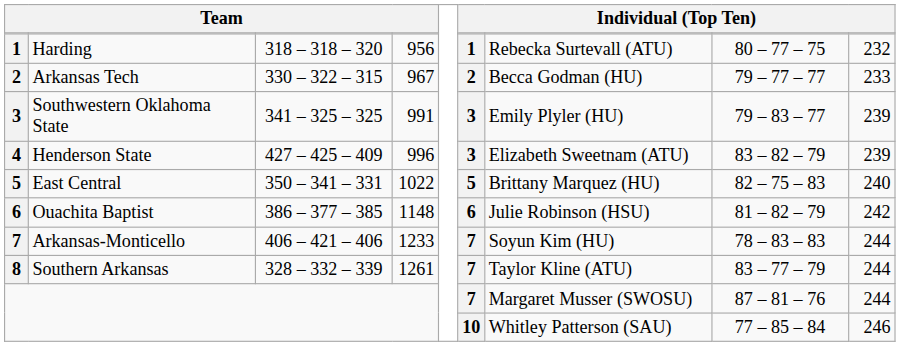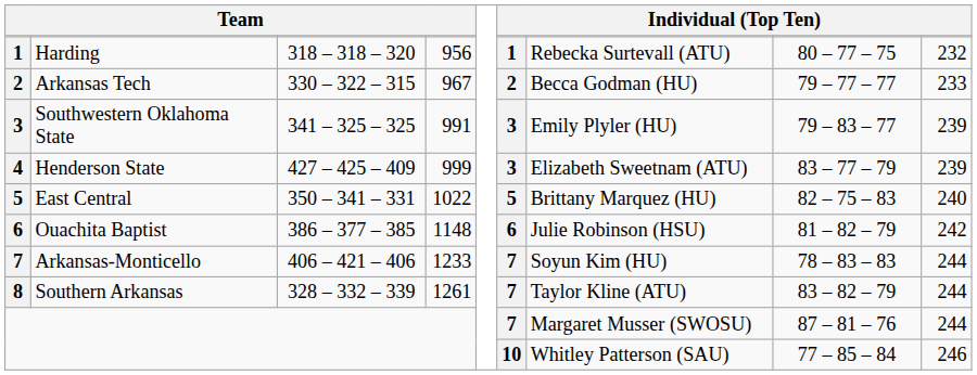4 | column 4: 996 -> 999
4 | column 8: 83 – 82 – 79 -> 83 – 77 – 79
8 | column 8: 83 – 77 – 79 -> 83 – 82 – 79
